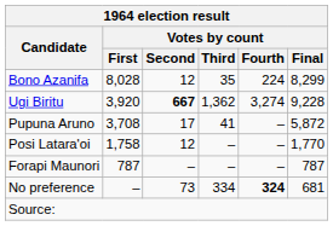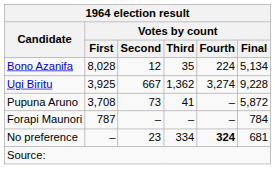Bono Azanifa | Votes by count / Final: 8,299 -> 5,134
Ugi Biritu | Votes by count / First: 3,920 -> 3,925
Ugi Biritu | Votes by count / Second: bold -> normal
Pupuna Aruno | Votes by count / Second: 17 -> 73
- row: Posi Latara'oi | 1,758 | 12 | – | – | 1,770
Forapi Maunori | Votes by count / Final: 787 -> 784
No preference | Votes by count / Second: 73 -> 23
